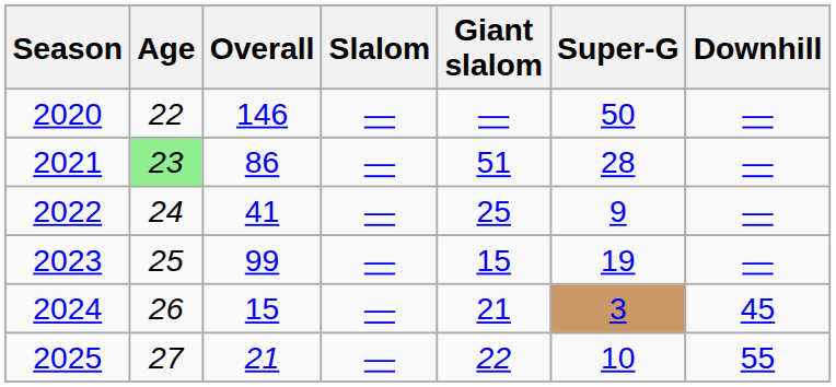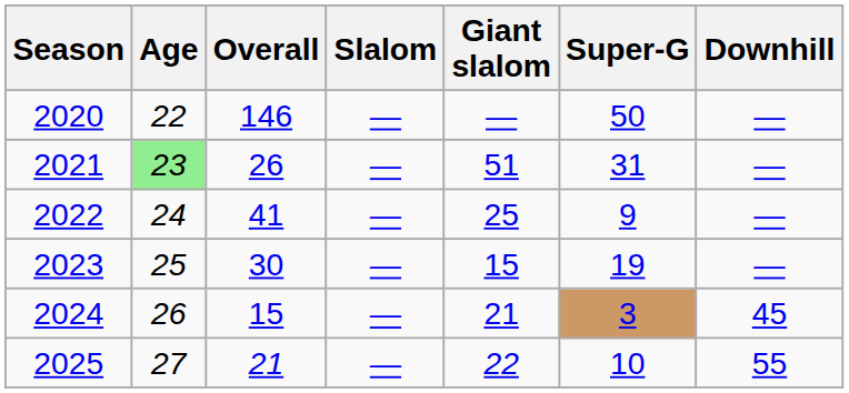2021 | Overall: 86 -> 26
2021 | Super-G: 28 -> 31
2023 | Overall: 99 -> 30
